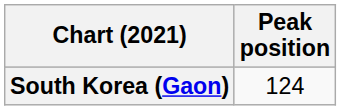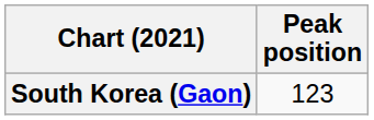South Korea (Gaon) | Peak position: 124 -> 123
